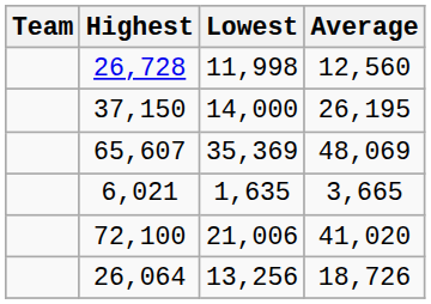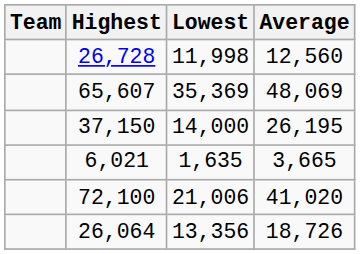rows swapped: 37,150 <-> 65,607
26,064 | Lowest: 13,256 -> 13,356
